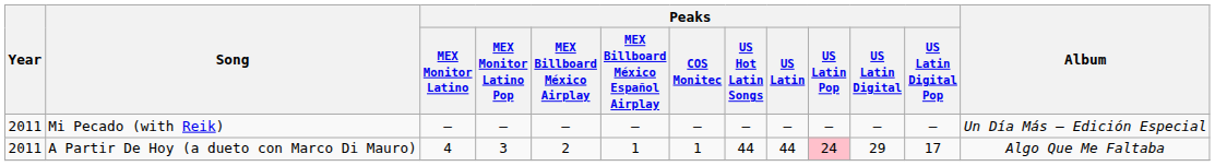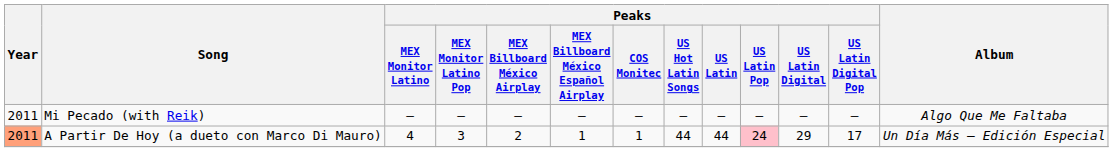Mi Pecado (with Reik) | Album: Un Día Más – Edición Especial -> Algo Que Me Faltaba
A Partir De Hoy (a dueto con Marco Di Mauro) | Year: no background -> lightsalmon background
A Partir De Hoy (a dueto con Marco Di Mauro) | Album: Algo Que Me Faltaba -> Un Día Más – Edición Especial
